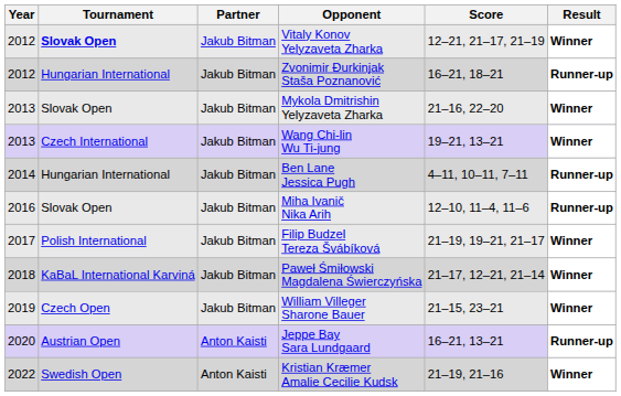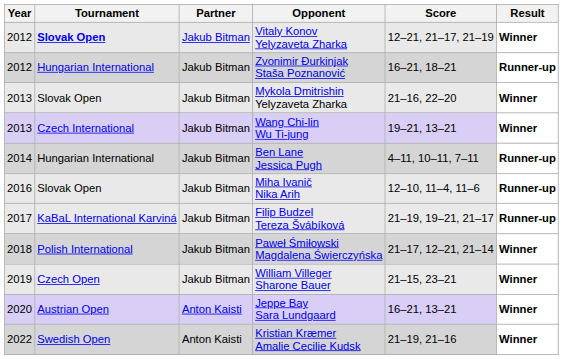Filip Budzel Tereza Švábíková | Tournament: Polish International -> KaBaL International Karviná
Filip Budzel Tereza Švábíková | Result: Winner -> Runner-up
Paweł Śmiłowski Magdalena Świerczyńska | Tournament: KaBaL International Karviná -> Polish International
Jeppe Bay Sara Lundgaard | Result: Runner-up -> Winner
